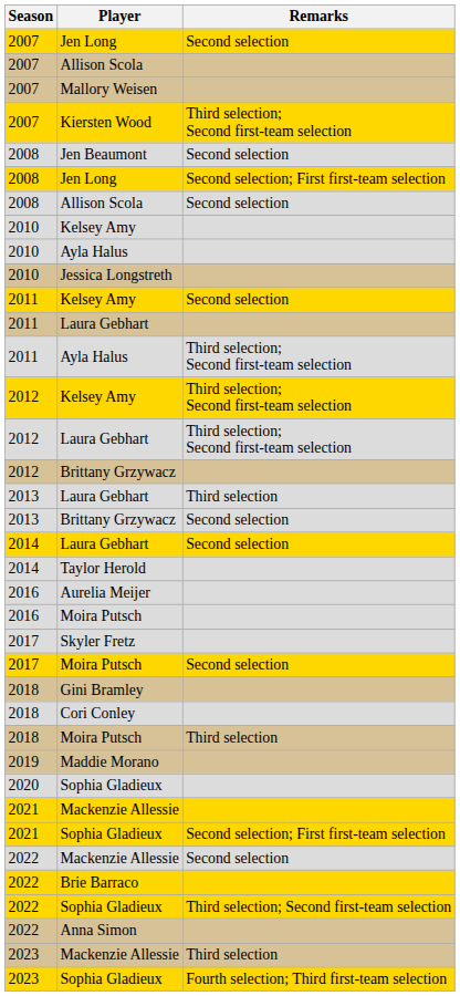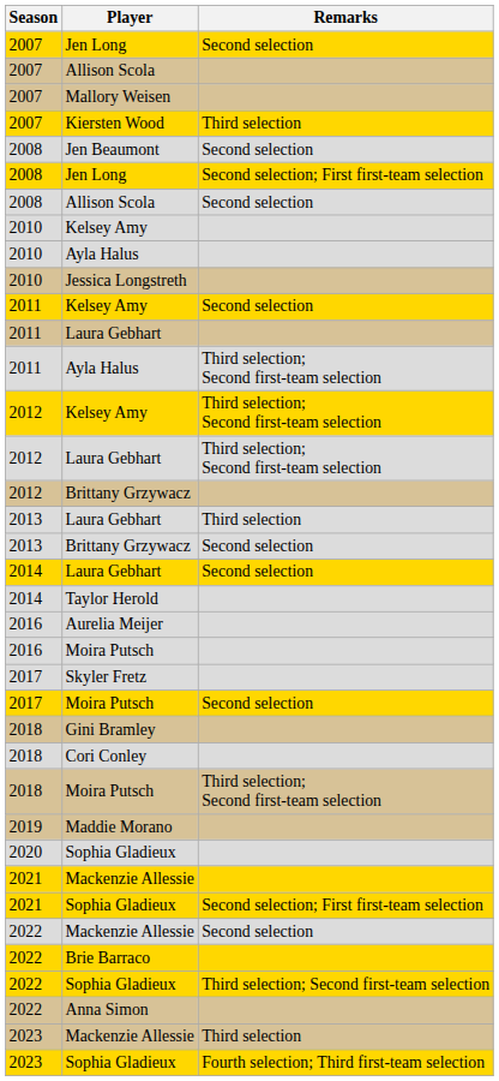Kiersten Wood | Remarks: Third selection; Second first-team selection -> Third selection
2018 / Moira Putsch | Remarks: Third selection -> Third selection; Second first-team selection
